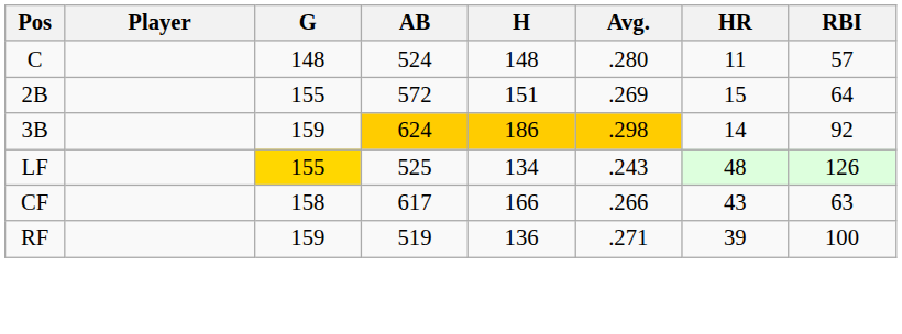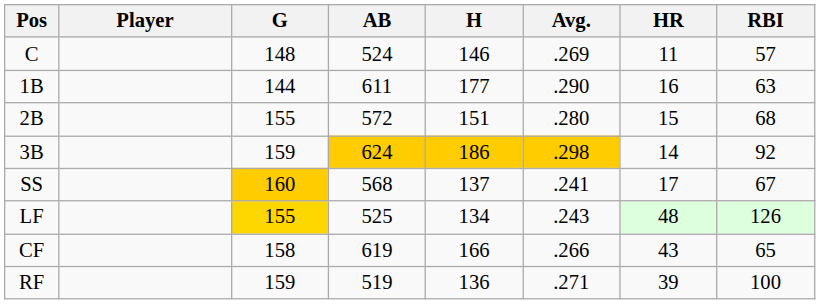C | H: 148 -> 146
C | Avg.: .280 -> .269
+ row: 1B | 144 | 611 | 177 | .290 | 16 | 63
2B | Avg.: .269 -> .280
2B | RBI: 64 -> 68
+ row: SS | 160 | 568 | 137 | .241 | 17 | 67
CF | AB: 617 -> 619
CF | RBI: 63 -> 65
